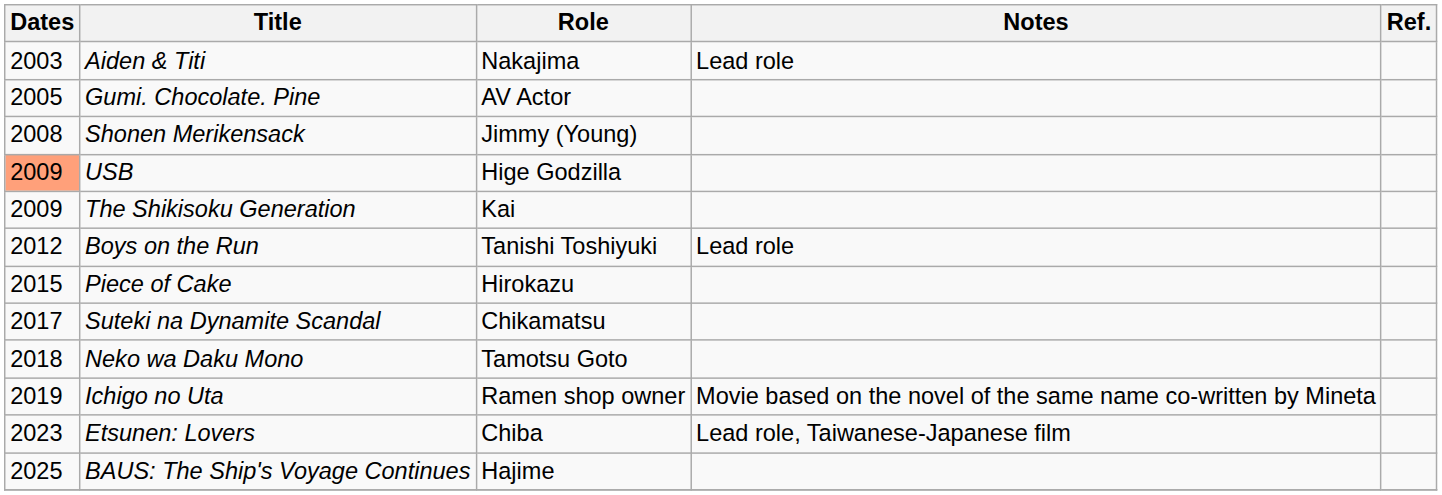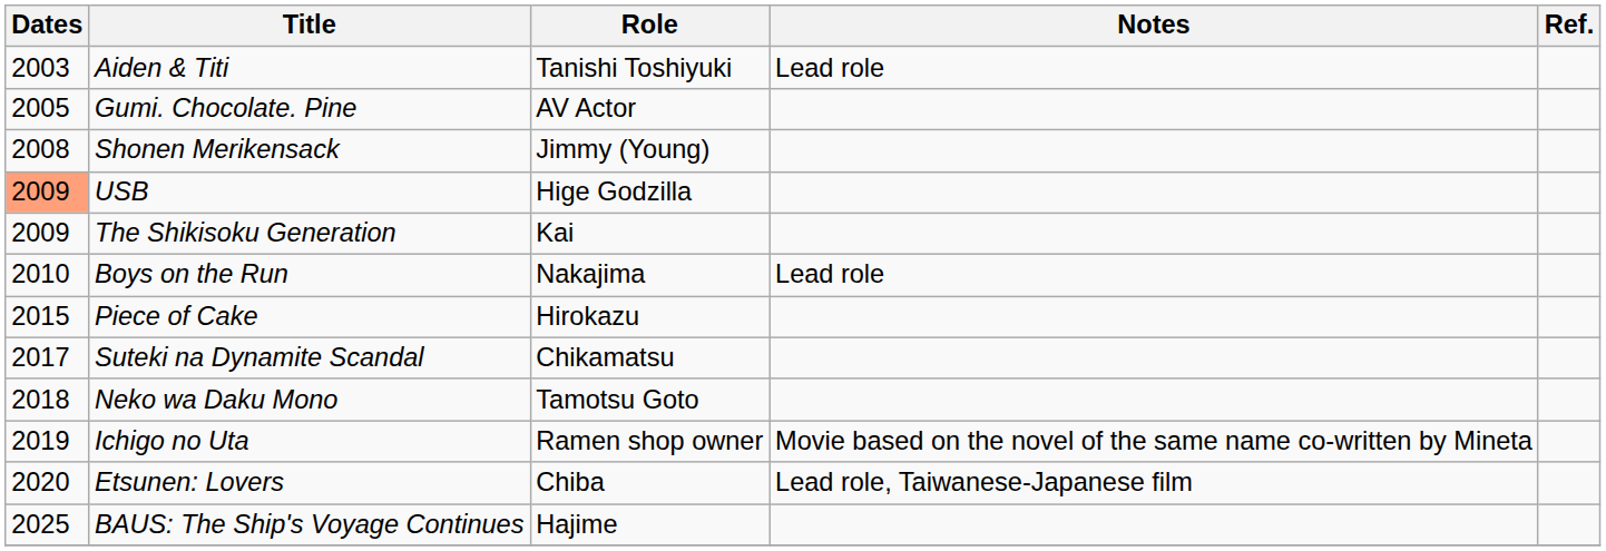Aiden & Titi | Role: Nakajima -> Tanishi Toshiyuki
Boys on the Run | Dates: 2012 -> 2010
Boys on the Run | Role: Tanishi Toshiyuki -> Nakajima
Etsunen: Lovers | Dates: 2023 -> 2020
